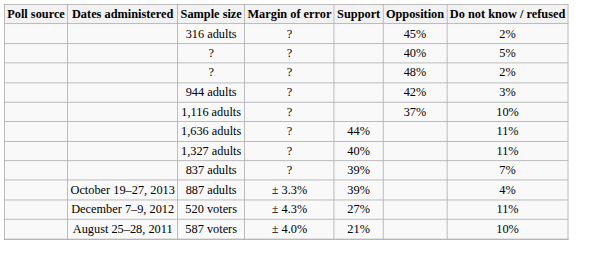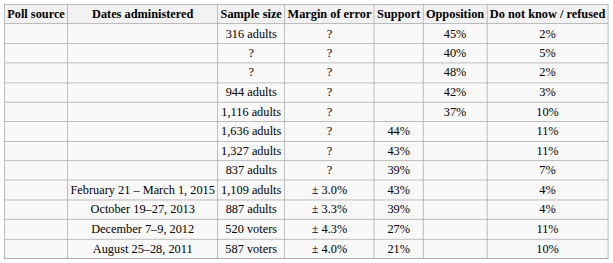1,327 adults | Support: 40% -> 43%
+ row: February 21 – March 1, 2015 | 1,109 adults | ± 3.0% | 43% | 4%
